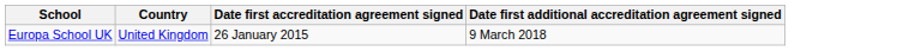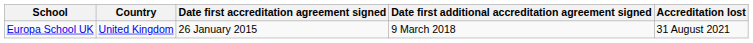+ column: Accreditation lost | 31 August 2021
